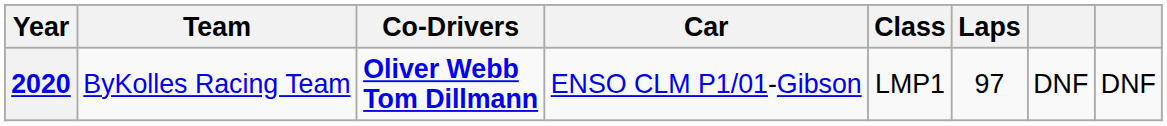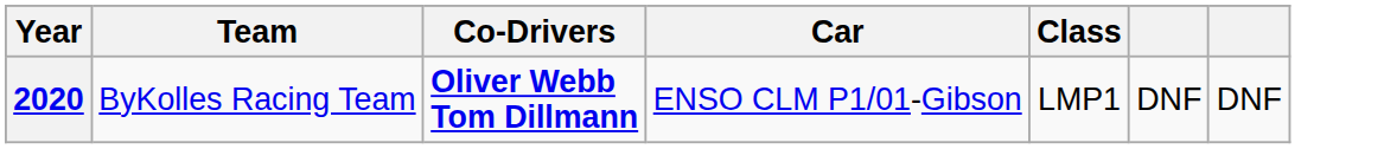- column: Laps | 97
